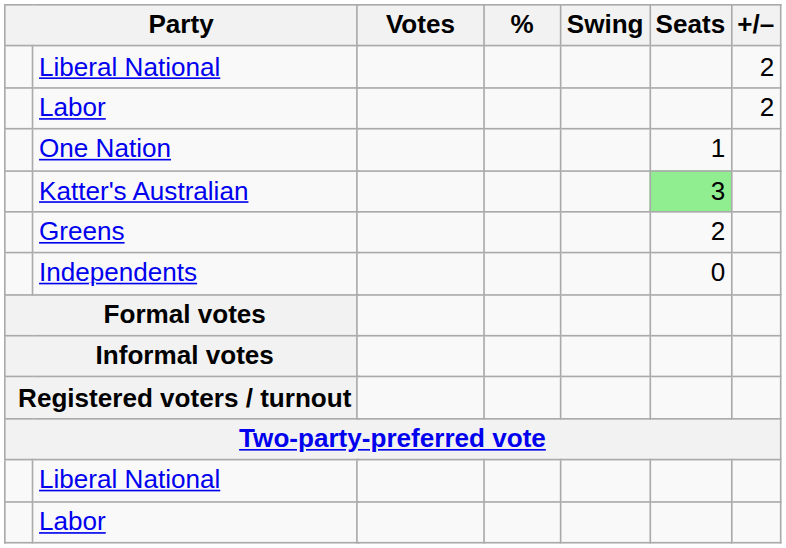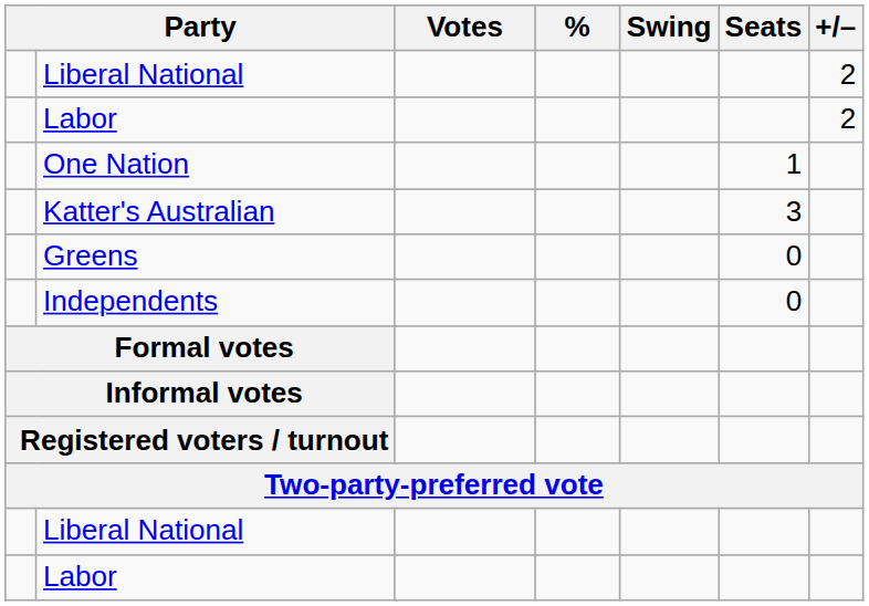Katter's Australian | Seats: lightgreen background -> no background
Greens | Seats: 2 -> 0
